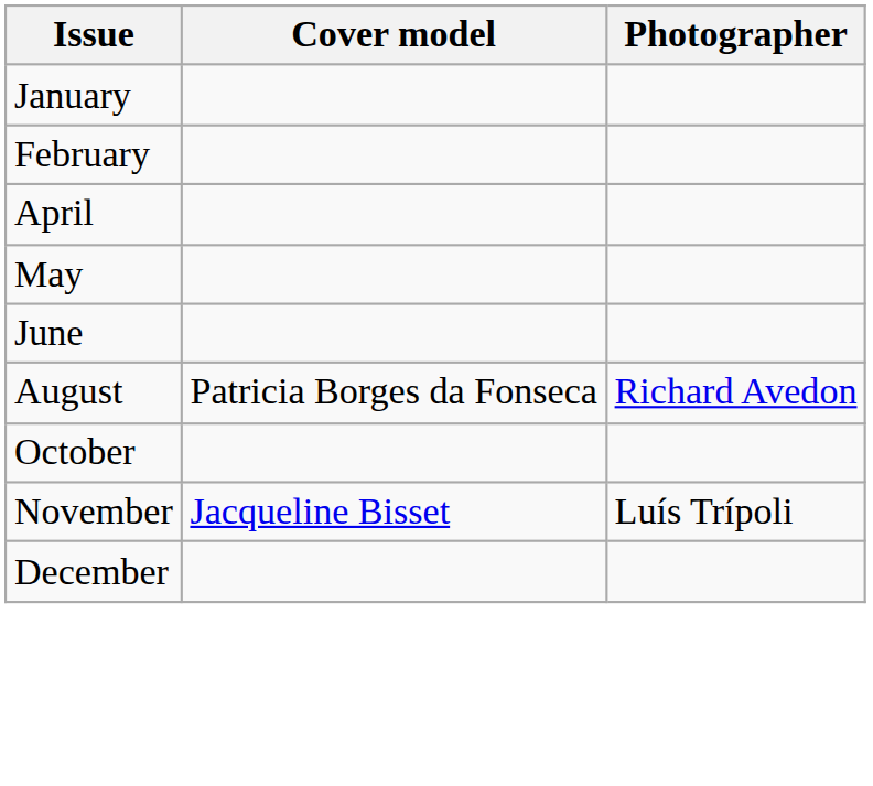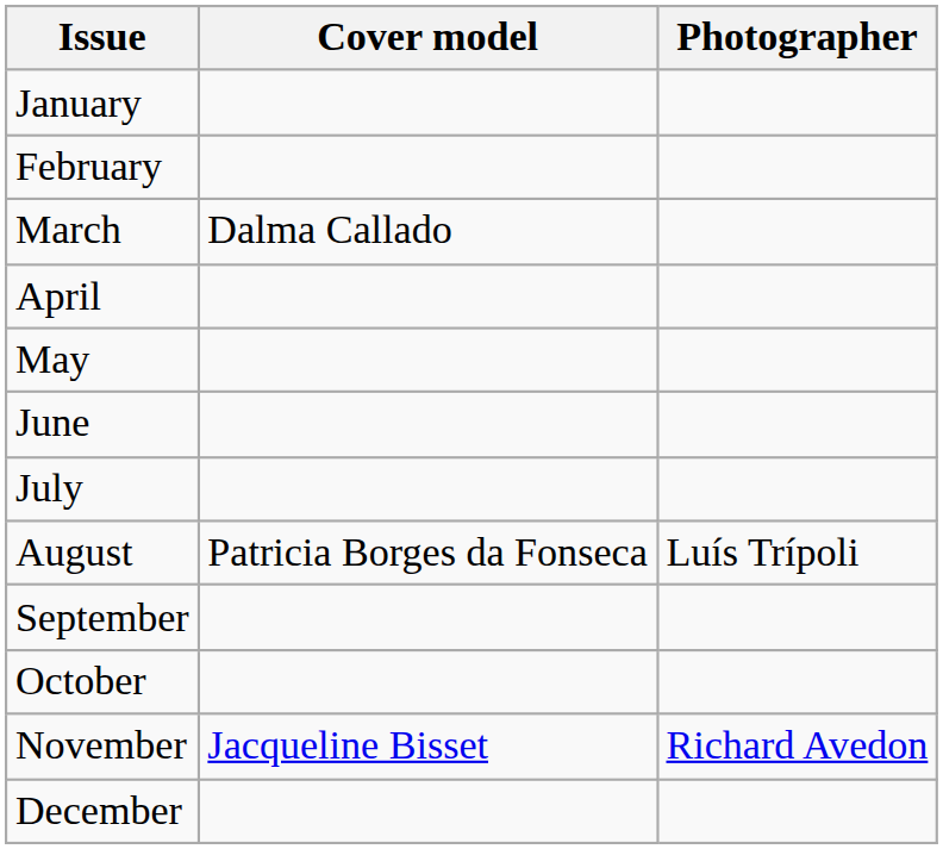+ row: March | Dalma Callado
+ row: July
August | Photographer: Richard Avedon -> Luís Trípoli
+ row: September
November | Photographer: Luís Trípoli -> Richard Avedon
